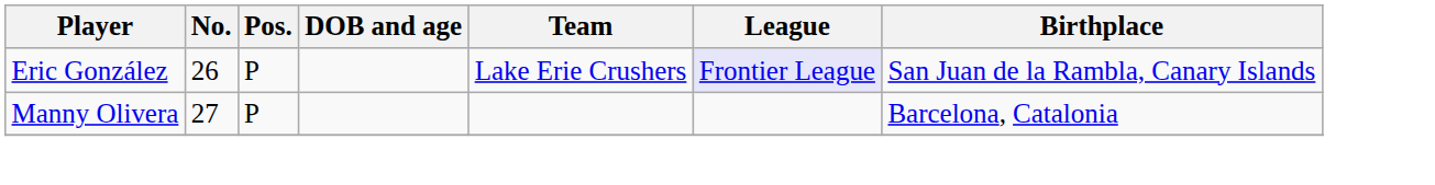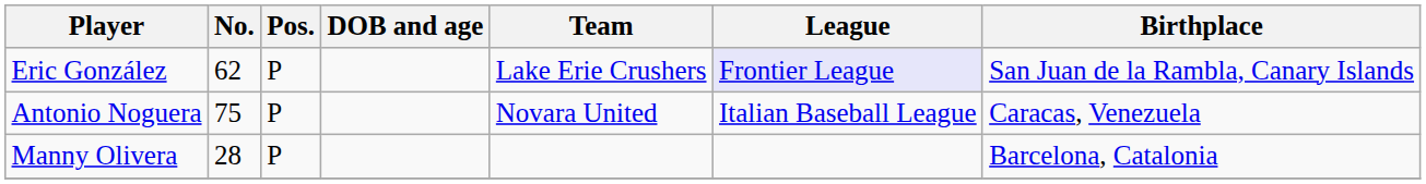Eric González | No.: 26 -> 62
+ row: Antonio Noguera | 75 | P | Novara United | Italian Baseball League | Caracas, Venezuela
Manny Olivera | No.: 27 -> 28
